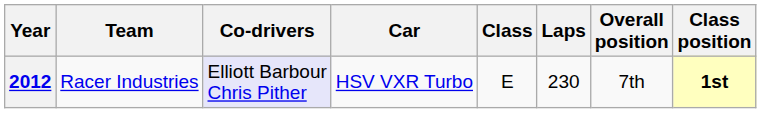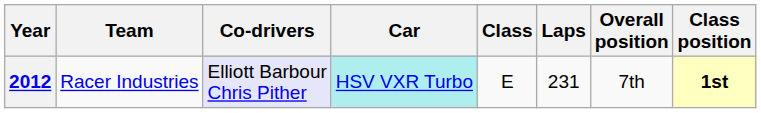2012 | Car: no background -> paleturquoise background
2012 | Laps: 230 -> 231
